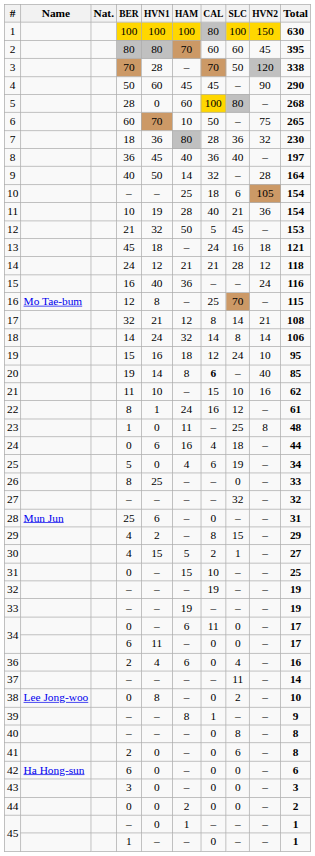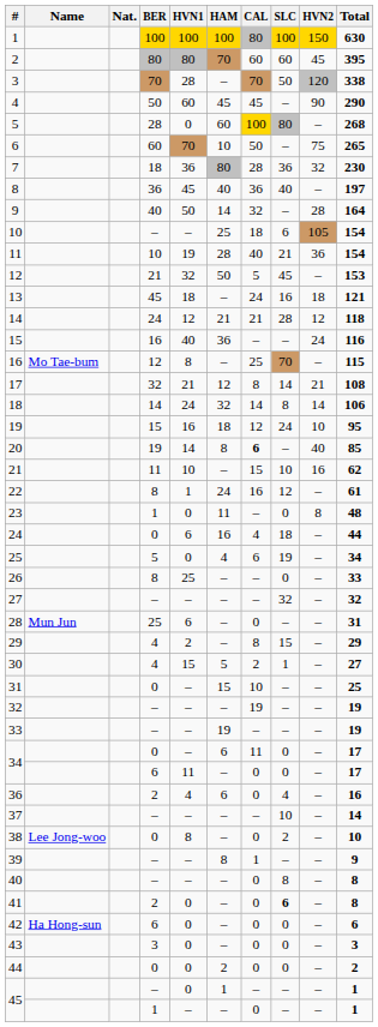23 | SLC: 25 -> 0
37 | SLC: 11 -> 10
41 | SLC: normal -> bold
